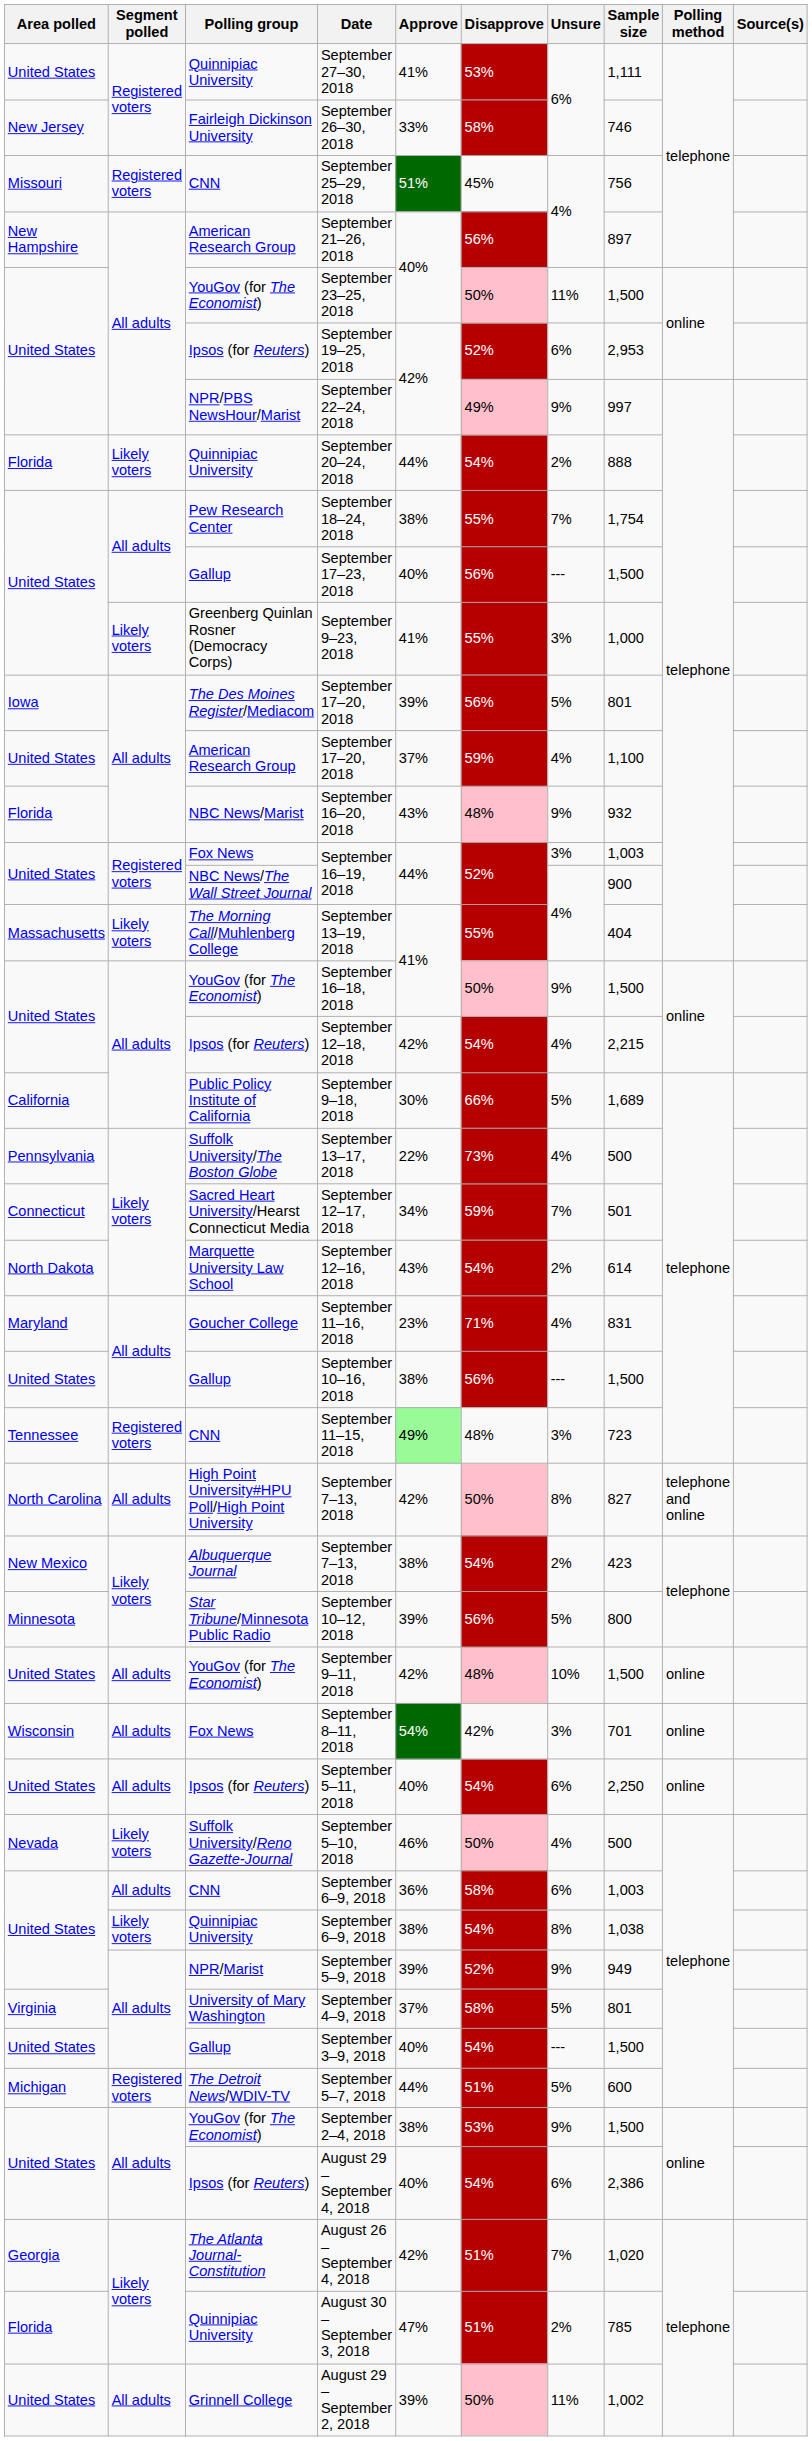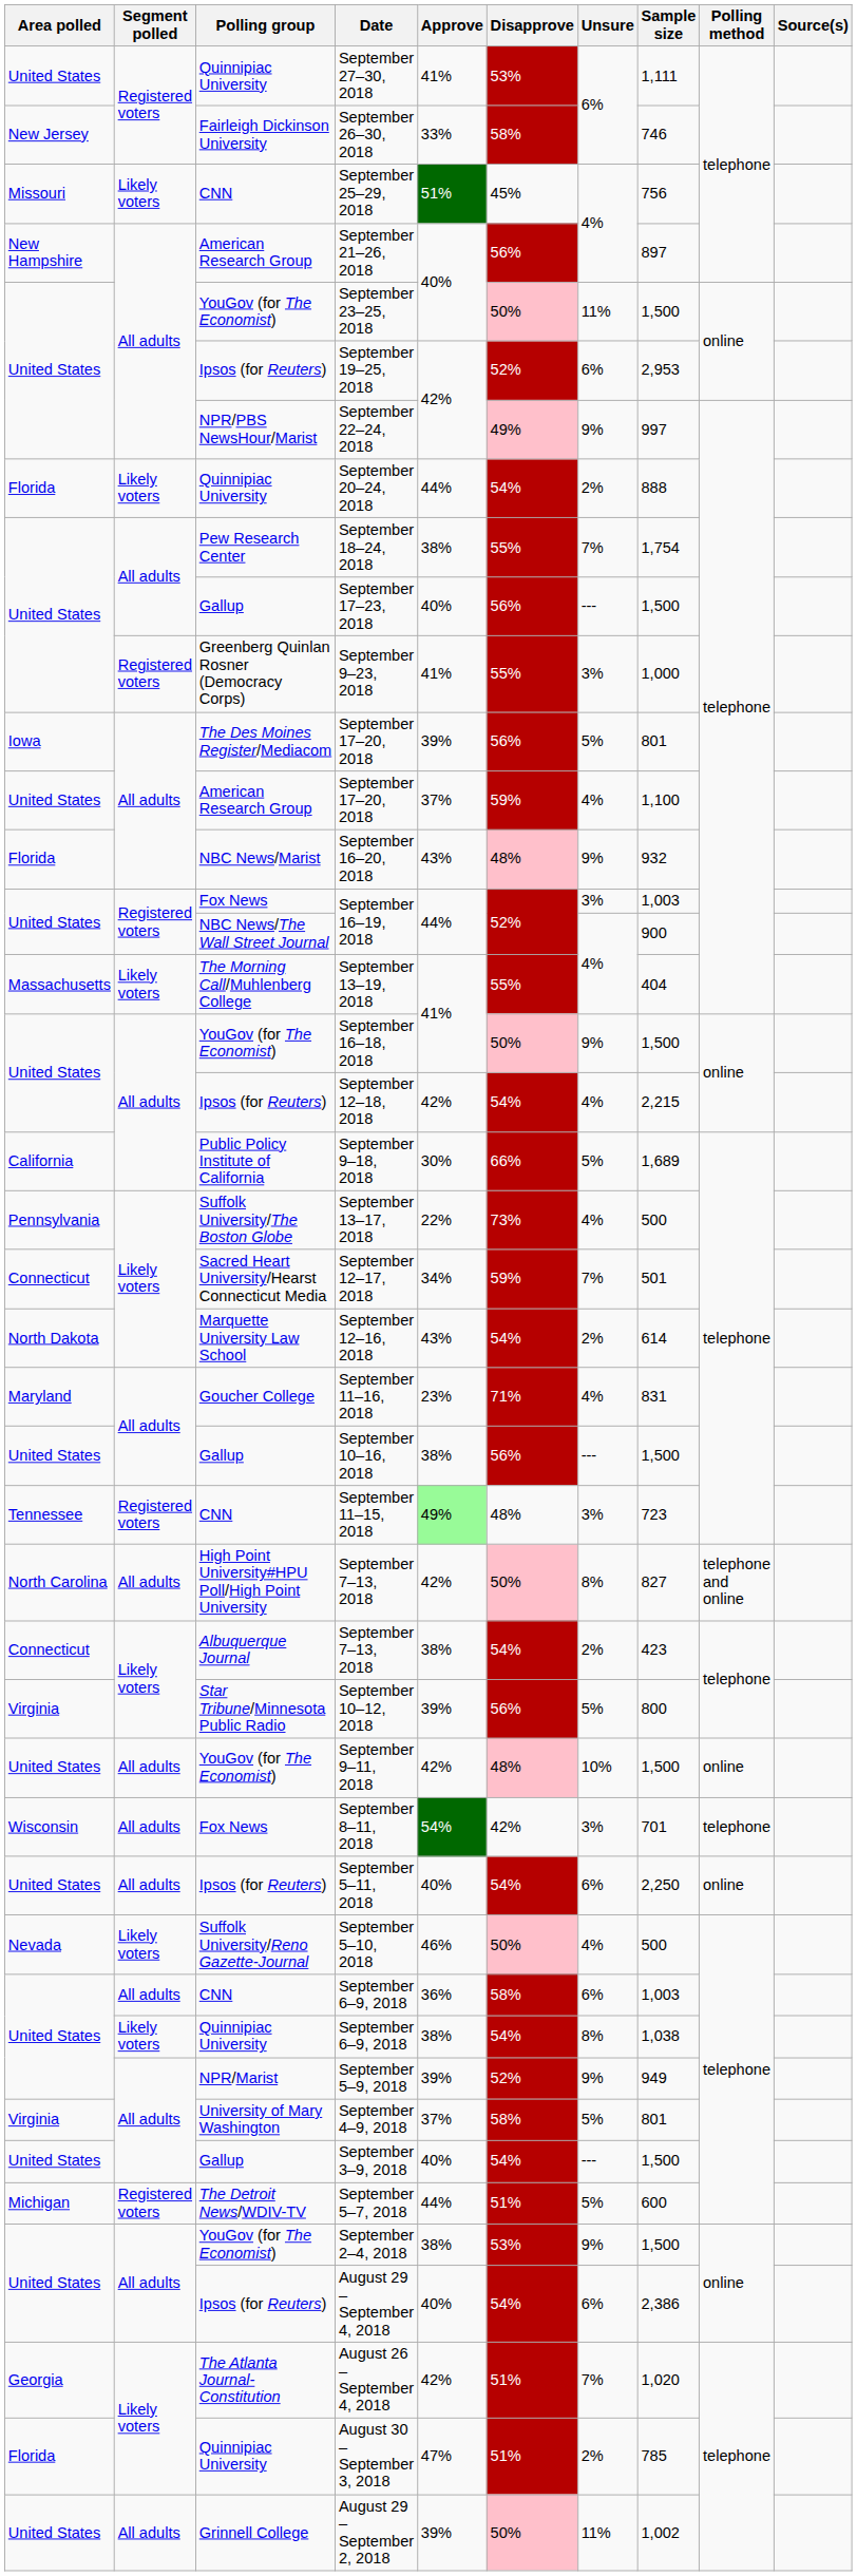September 25–29, 2018 | Segment polled: Registered voters -> Likely voters
September 9–23, 2018 | Segment polled: Likely voters -> Registered voters
Albuquerque Journal / September 7–13, 2018 | Area polled: New Mexico -> Connecticut
September 10–12, 2018 | Area polled: Minnesota -> Virginia
September 8–11, 2018 | Polling method: online -> telephone
